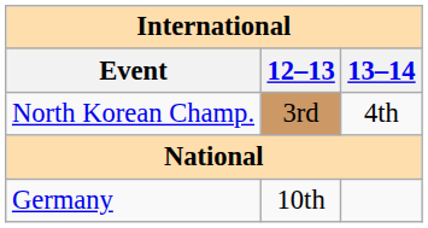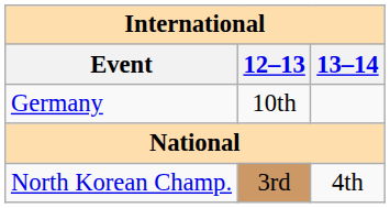rows swapped: Germany <-> North Korean Champ.
